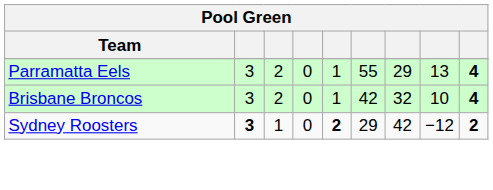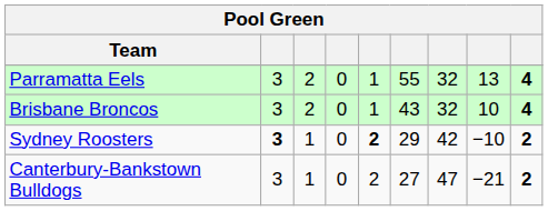Parramatta Eels | column 7: 29 -> 32
Brisbane Broncos | column 6: 42 -> 43
Sydney Roosters | column 8: −12 -> −10
+ row: Canterbury-Bankstown Bulldogs | 3 | 1 | 0 | 2 | 27 | 47 | −21 | 2
